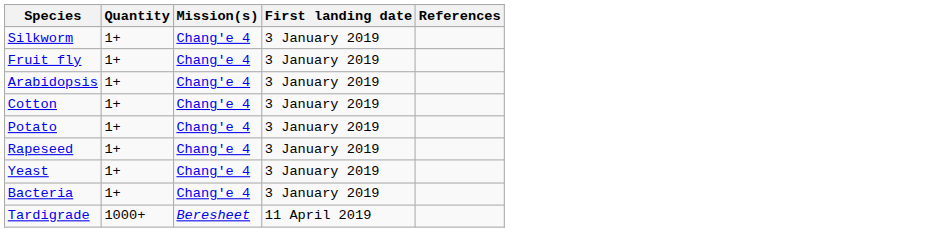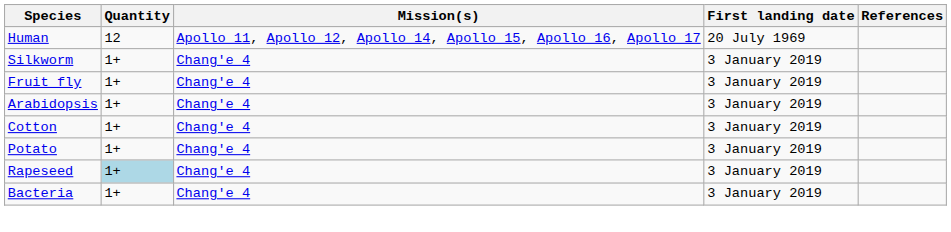+ row: Human | 12 | Apollo 11, Apollo 12, Apollo 14, Apollo 15, Apollo 16, Apollo 17 | 20 July 1969
Rapeseed | Quantity: no background -> lightblue background
- row: Yeast | 1+ | Chang'e 4 | 3 January 2019
- row: Tardigrade | 1000+ | Beresheet | 11 April 2019
